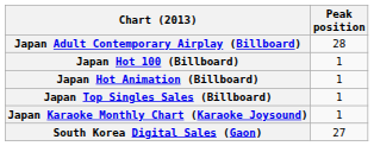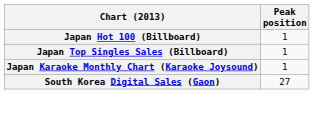- row: Japan Adult Contemporary Airplay (Billboard) | 28
- row: Japan Hot Animation (Billboard) | 1
